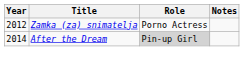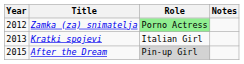Zamka (za) snimatelja | Role: no background -> lightgreen background
+ row: 2013 | Kratki spojevi | Italian Girl
After the Dream | Year: 2014 -> 2015
